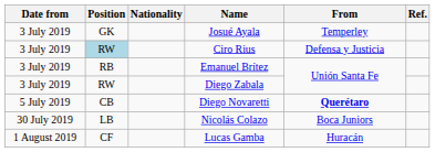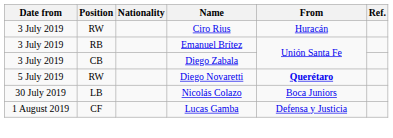- row: 3 July 2019 | GK | Josué Ayala | Temperley
Ciro Rius | Position: lightblue background -> no background
Ciro Rius | From: Defensa y Justicia -> Huracán
Diego Zabala | Position: RW -> CB
Diego Novaretti | Position: CB -> RW
Lucas Gamba | From: Huracán -> Defensa y Justicia
